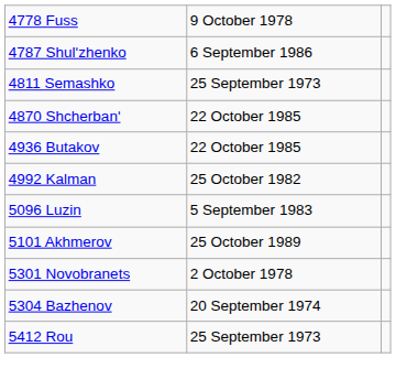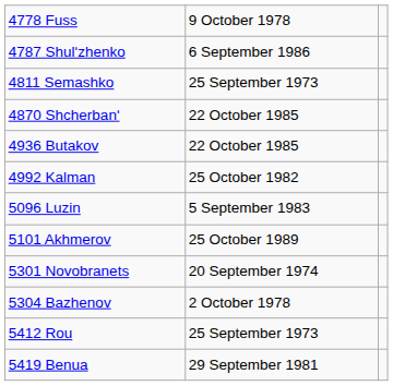5301 Novobranets | column 2: 2 October 1978 -> 20 September 1974
5304 Bazhenov | column 2: 20 September 1974 -> 2 October 1978
+ row: 5419 Benua | 29 September 1981
